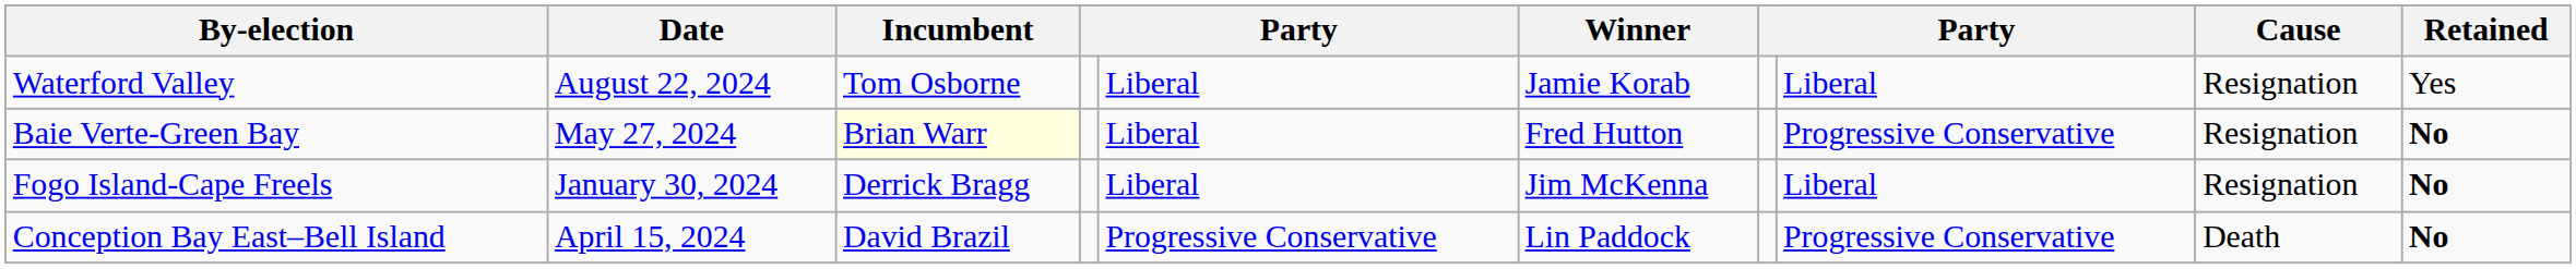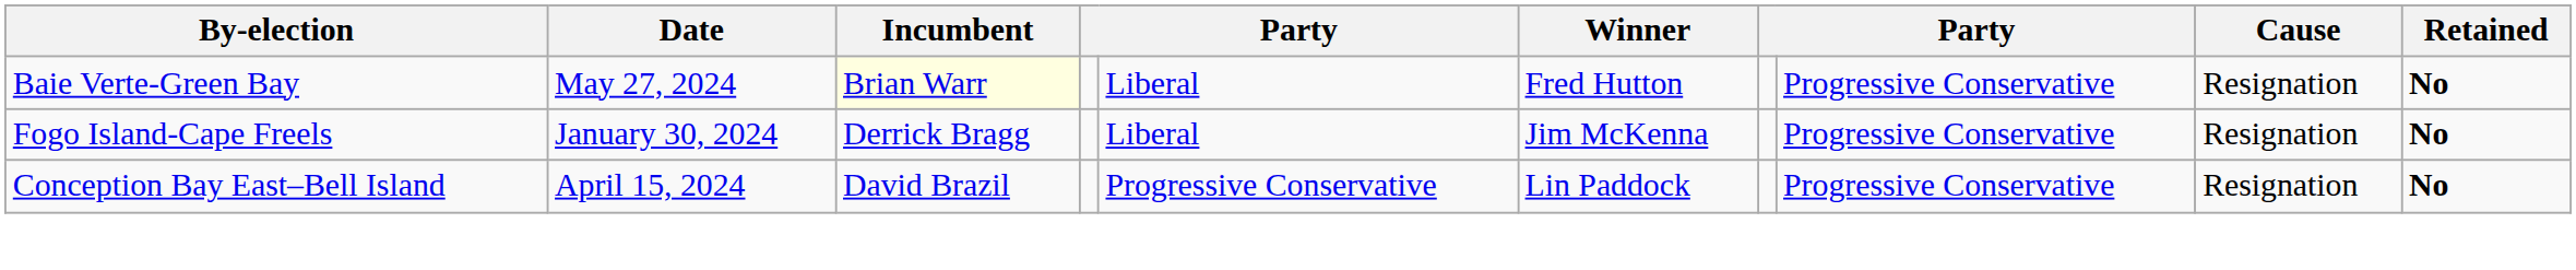- row: Waterford Valley | August 22, 2024 | Tom Osborne | Liberal | Jamie Korab | Liberal | Resignation | Yes
Fogo Island-Cape Freels | column 8: Liberal -> Progressive Conservative
Conception Bay East–Bell Island | Cause: Death -> Resignation
